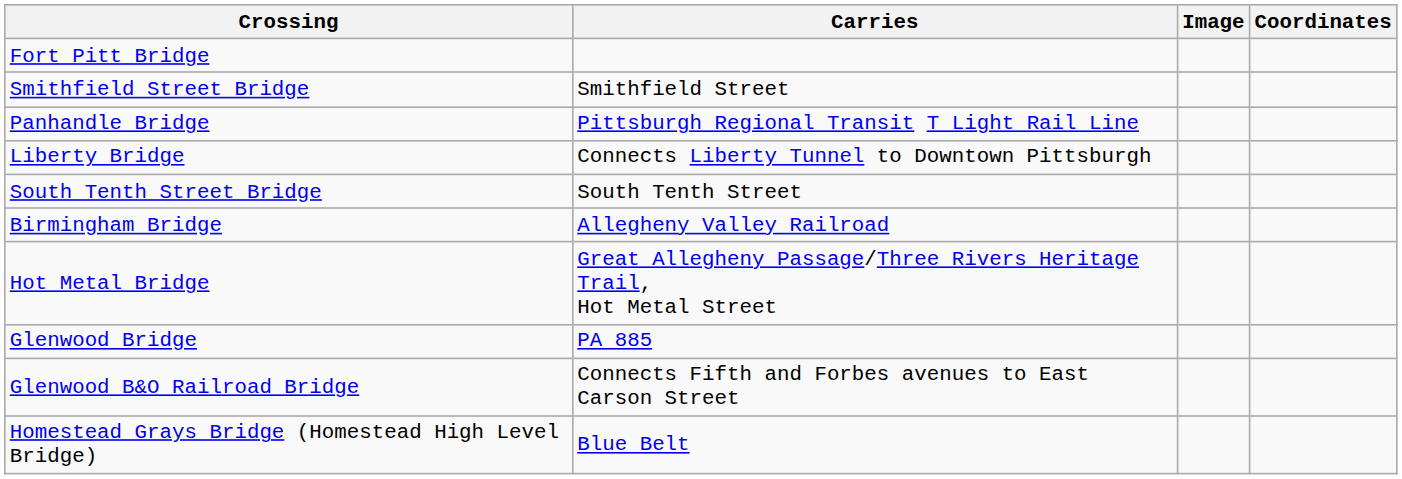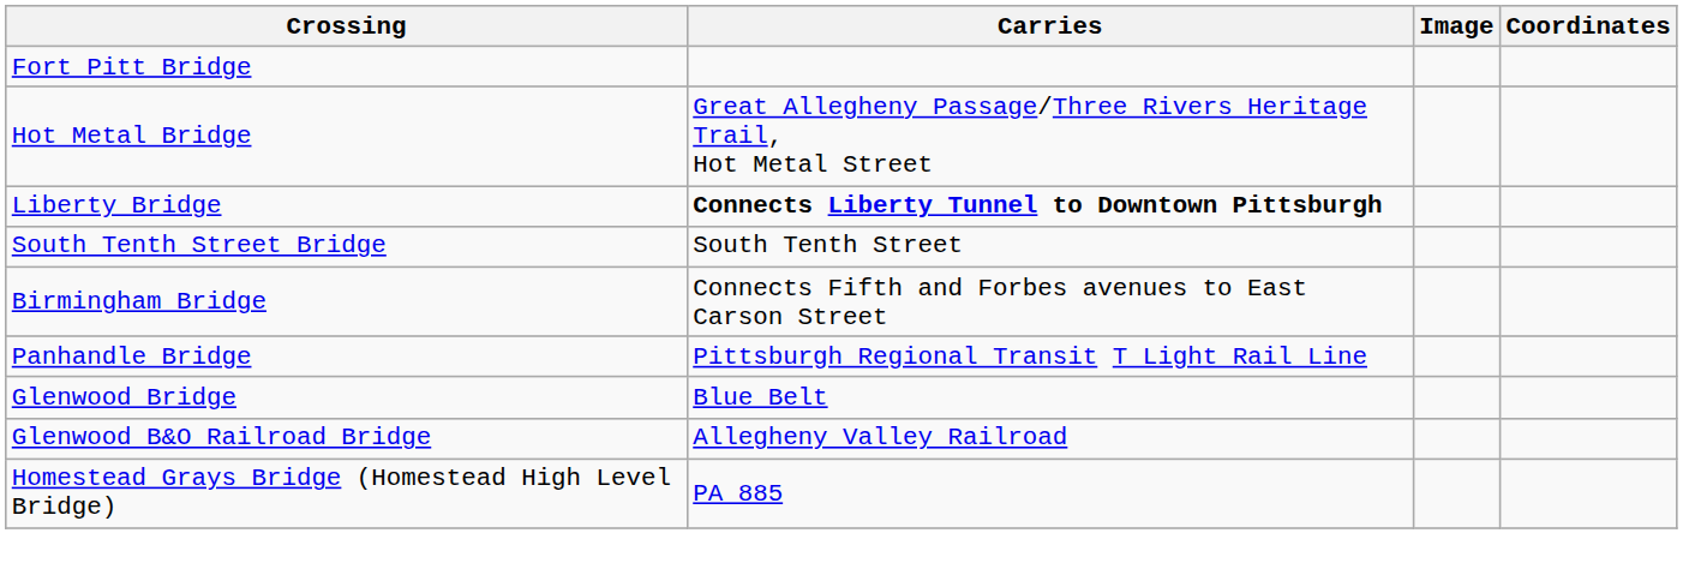- row: Smithfield Street Bridge | Smithfield Street
rows swapped: Panhandle Bridge <-> Hot Metal Bridge
Liberty Bridge | Carries: normal -> bold
Birmingham Bridge | Carries: Allegheny Valley Railroad -> Connects Fifth and Forbes avenues to East Carson Street
Glenwood Bridge | Carries: PA 885 -> Blue Belt
Glenwood B&O Railroad Bridge | Carries: Connects Fifth and Forbes avenues to East Carson Street -> Allegheny Valley Railroad
Homestead Grays Bridge (Homestead High Level Bridge) | Carries: Blue Belt -> PA 885
